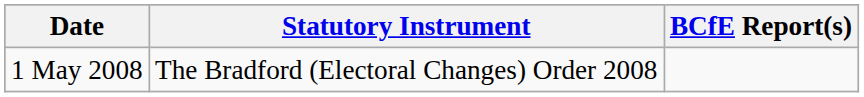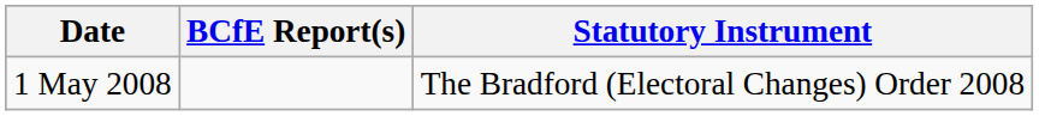columns swapped: Statutory Instrument <-> BCfE Report(s)
